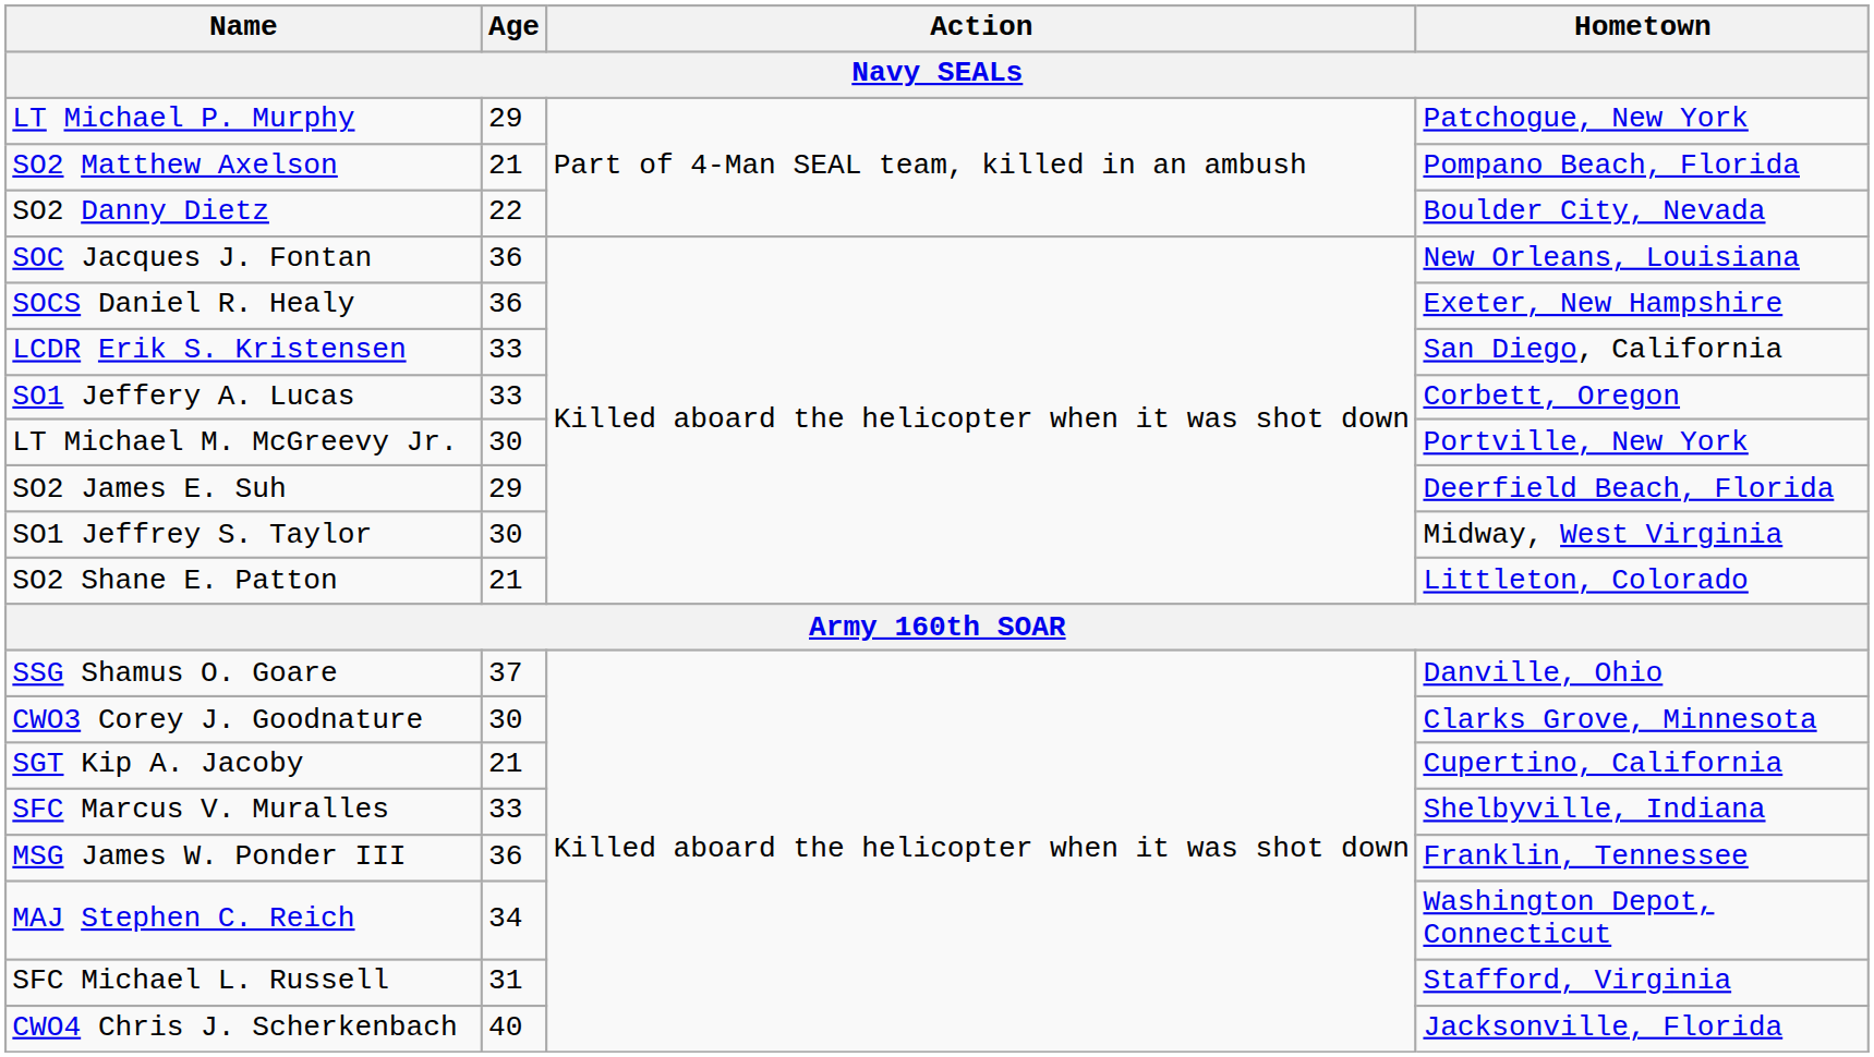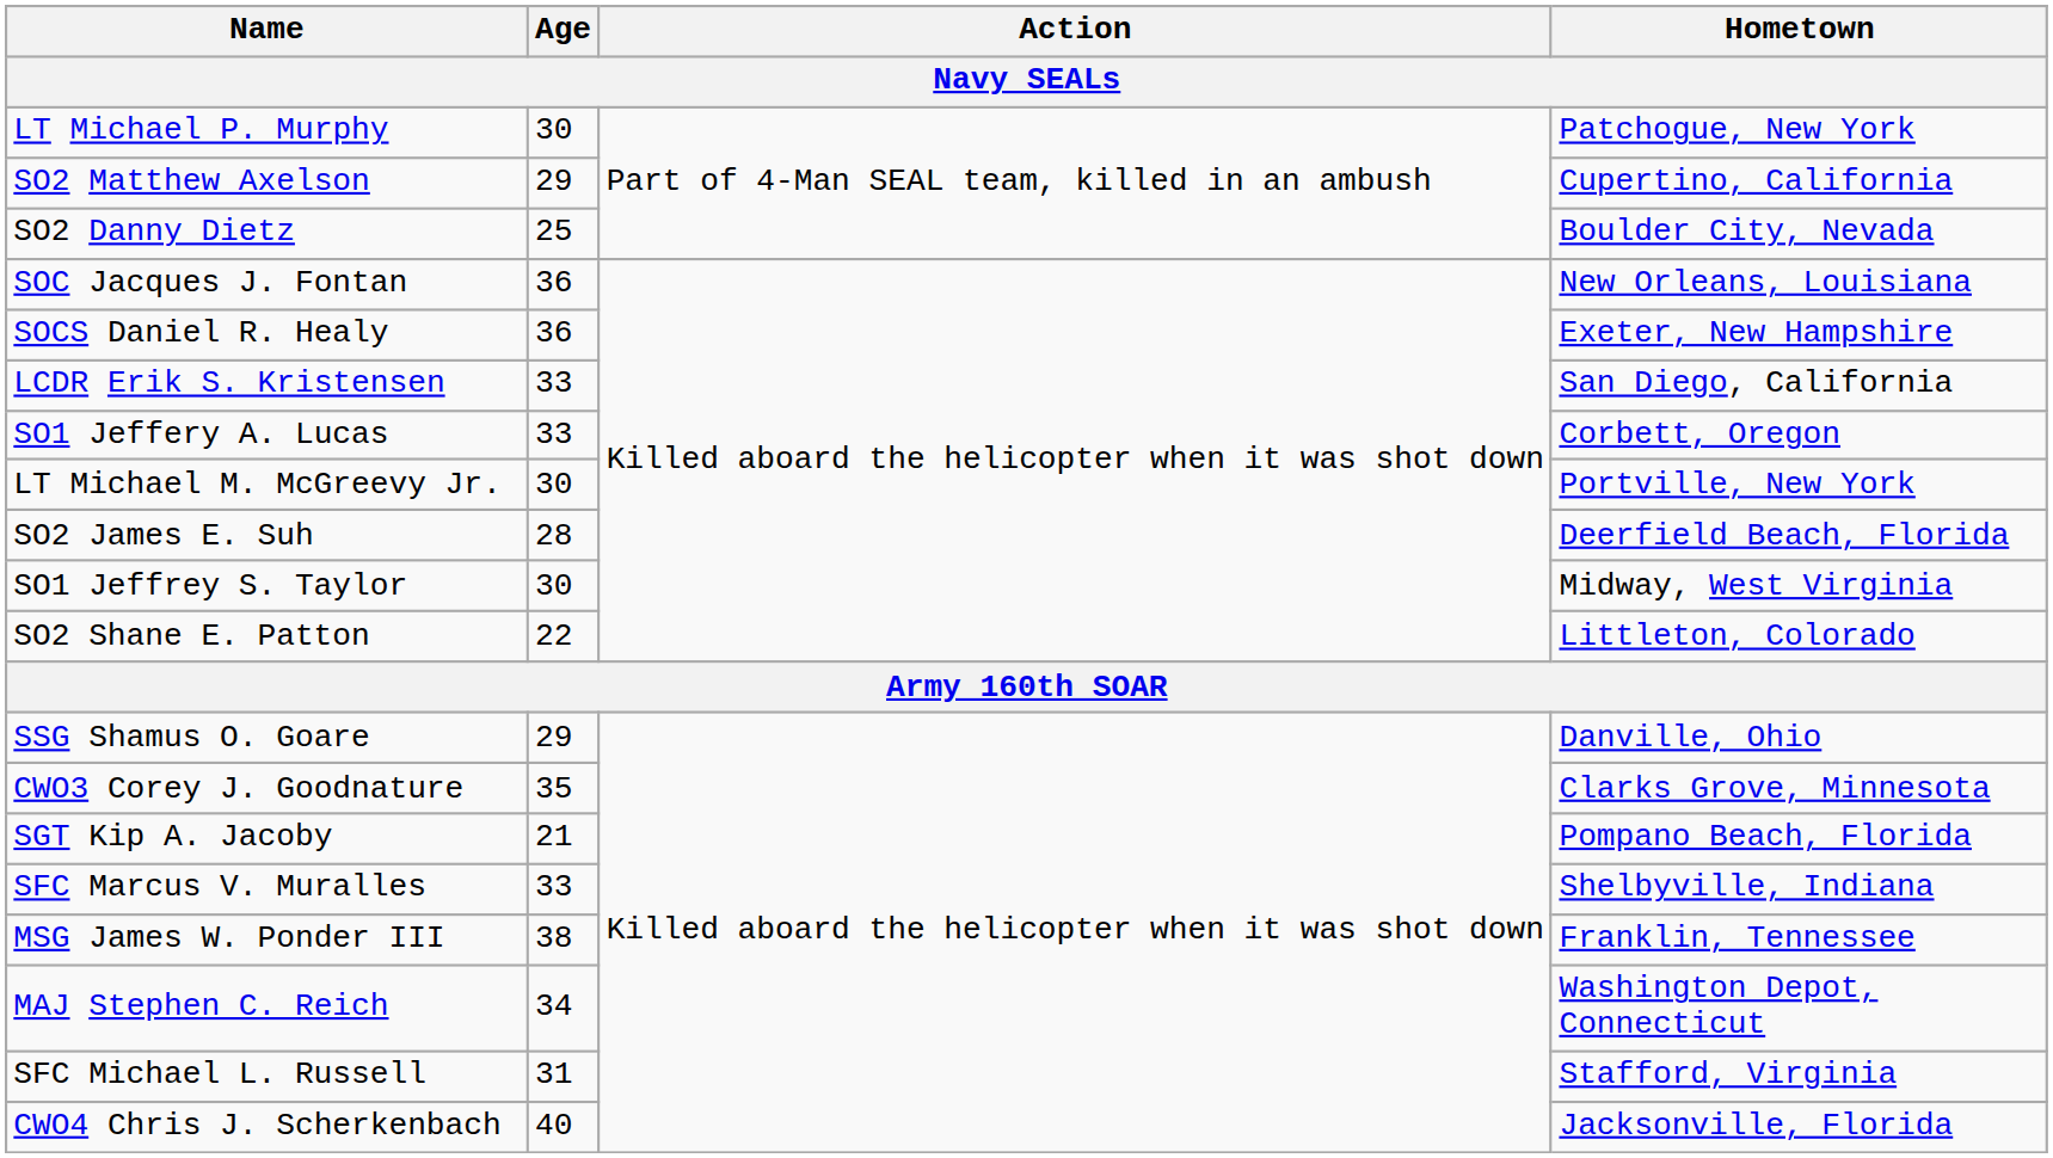LT Michael P. Murphy | Age: 29 -> 30
SO2 Matthew Axelson | Age: 21 -> 29
SO2 Matthew Axelson | Hometown: Pompano Beach, Florida -> Cupertino, California
SO2 Danny Dietz | Age: 22 -> 25
SO2 James E. Suh | Age: 29 -> 28
SO2 Shane E. Patton | Age: 21 -> 22
SSG Shamus O. Goare | Age: 37 -> 29
CWO3 Corey J. Goodnature | Age: 30 -> 35
SGT Kip A. Jacoby | Hometown: Cupertino, California -> Pompano Beach, Florida
MSG James W. Ponder III | Age: 36 -> 38
